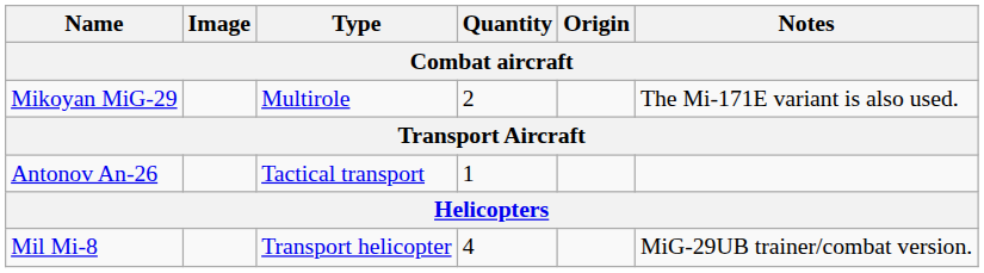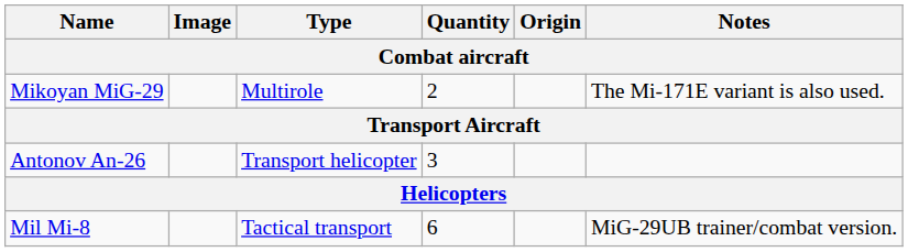Antonov An-26 | Type: Tactical transport -> Transport helicopter
Antonov An-26 | Quantity: 1 -> 3
Mil Mi-8 | Type: Transport helicopter -> Tactical transport
Mil Mi-8 | Quantity: 4 -> 6
